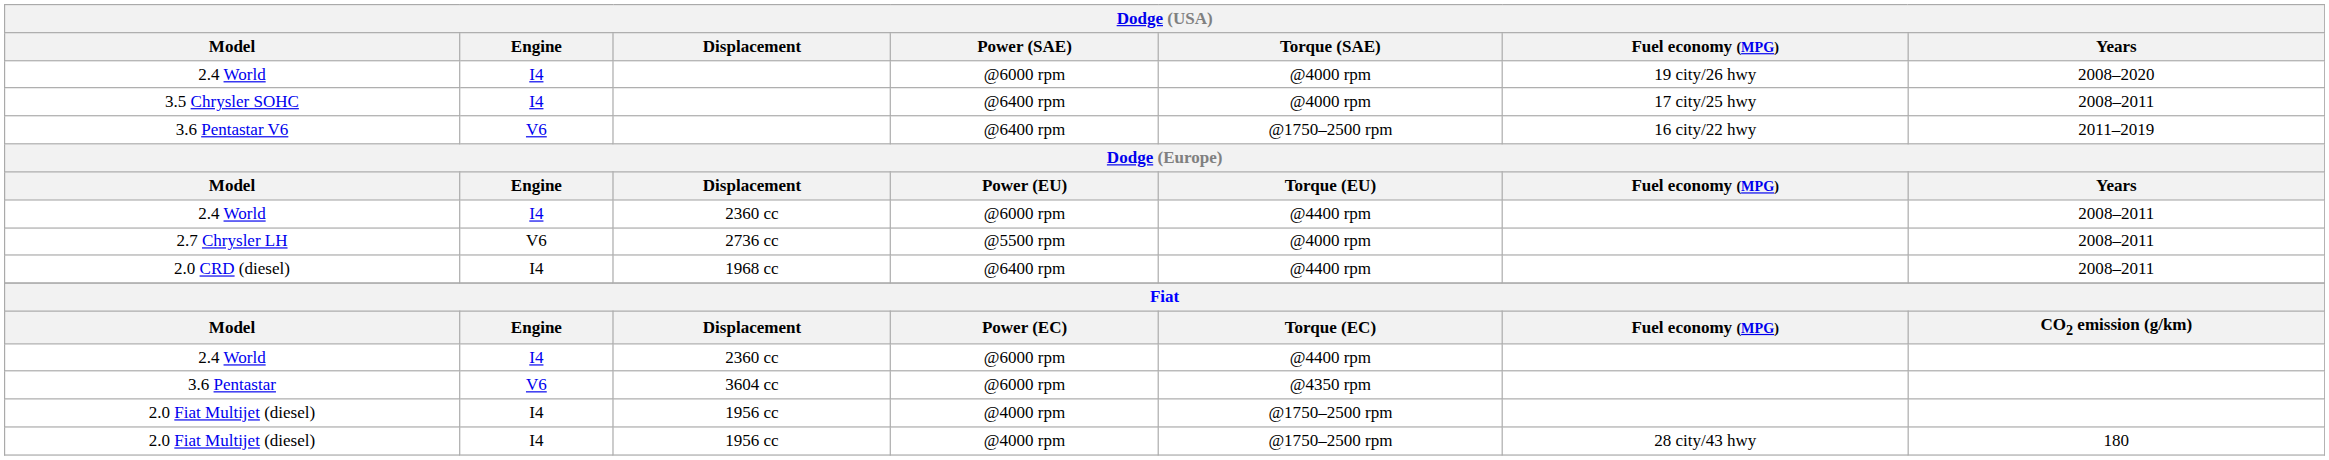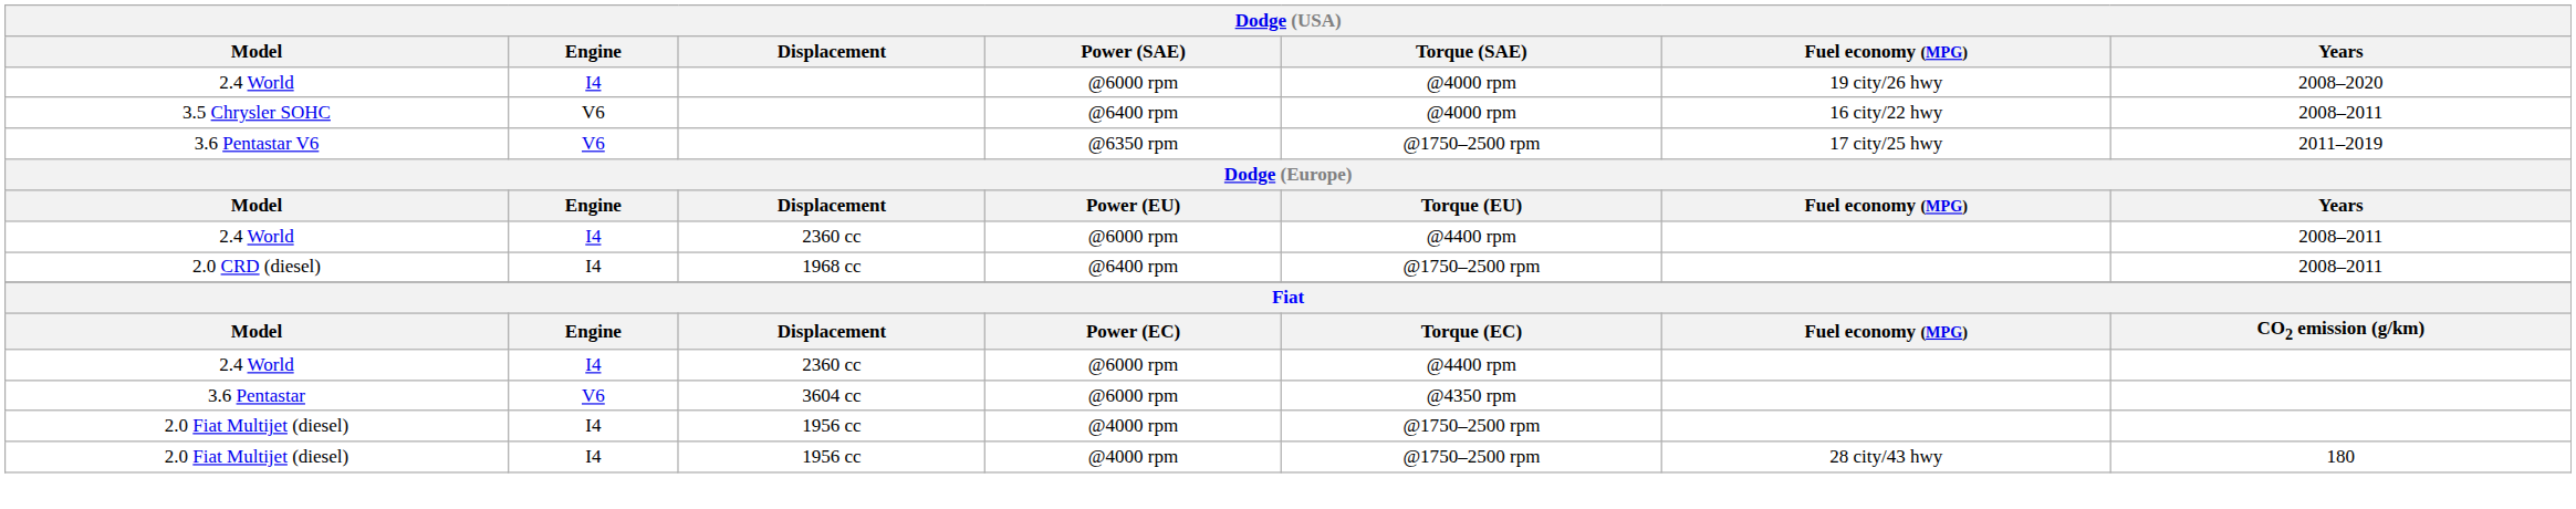3.5 Chrysler SOHC | Engine: I4 -> V6
3.5 Chrysler SOHC | Fuel economy (MPG): 17 city/25 hwy -> 16 city/22 hwy
3.6 Pentastar V6 | Power (SAE): @6400 rpm -> @6350 rpm
3.6 Pentastar V6 | Fuel economy (MPG): 16 city/22 hwy -> 17 city/25 hwy
- row: 2.7 Chrysler LH | V6 | 2736 cc | @5500 rpm | @4000 rpm | 2008–2011
2.0 CRD (diesel) | Torque (SAE): @4400 rpm -> @1750–2500 rpm
